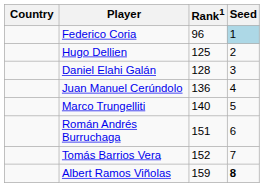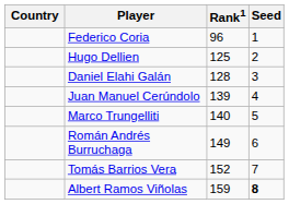Federico Coria | Seed: lightblue background -> no background
Juan Manuel Cerúndolo | Rank1: 136 -> 139
Román Andrés Burruchaga | Rank1: 151 -> 149
